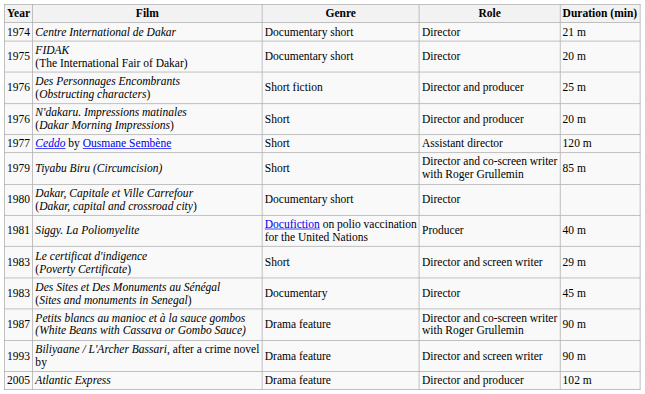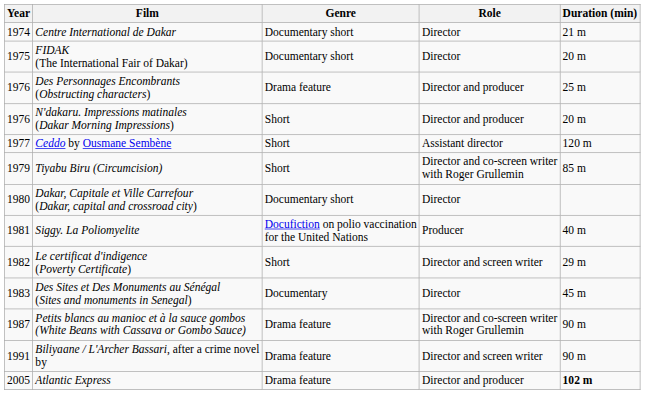Des Personnages Encombrants (Obstructing characters) | Genre: Short fiction -> Drama feature
Le certificat d'indigence (Poverty Certificate) | Year: 1983 -> 1982
Biliyaane / L'Archer Bassari, after a crime novel by | Year: 1993 -> 1991
Atlantic Express | Duration (min): normal -> bold
